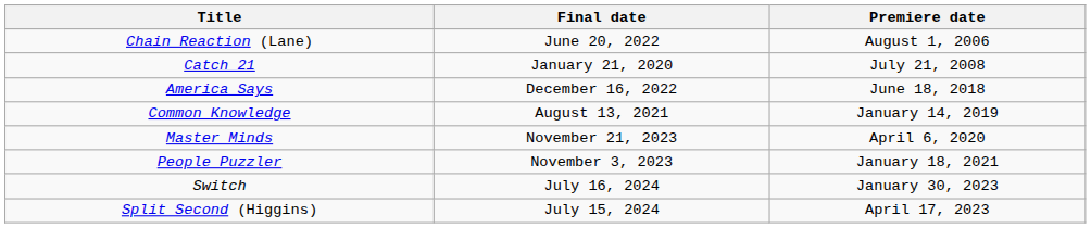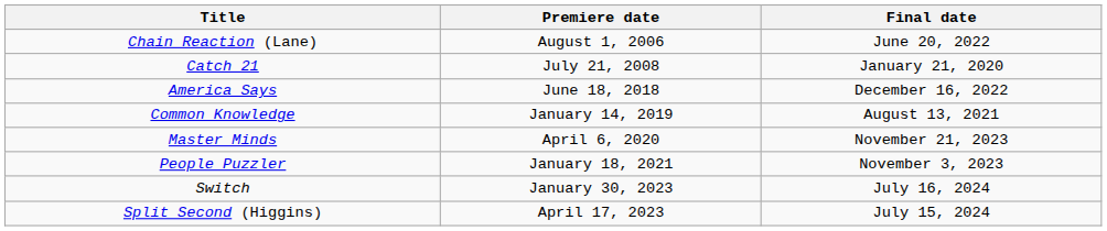columns swapped: Premiere date <-> Final date
